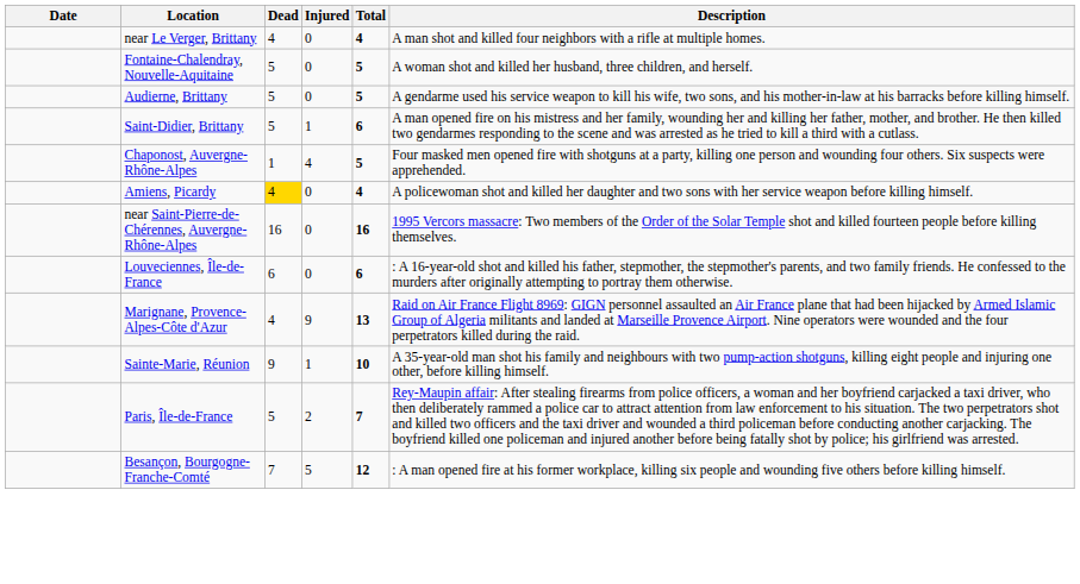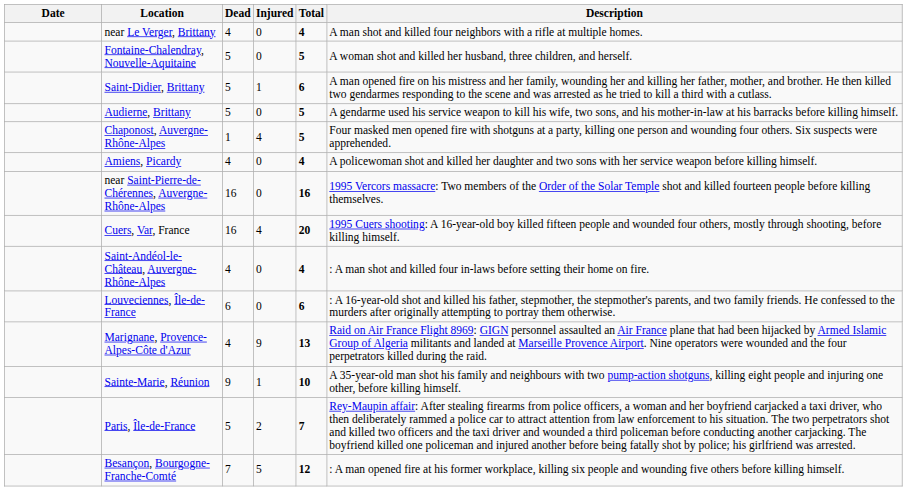rows swapped: Audierne, Brittany <-> Saint-Didier, Brittany
Amiens, Picardy | Dead: gold background -> no background
+ row: Cuers, Var, France | 16 | 4 | 20 | 1995 Cuers shooting: A 16-year-old boy killed fifteen people and wounded four others, mostly through shooting, before killing himself.
+ row: Saint-Andéol-le-Château, Auvergne-Rhône-Alpes | 4 | 0 | 4 | : A man shot and killed four in-laws before setting their home on fire.
